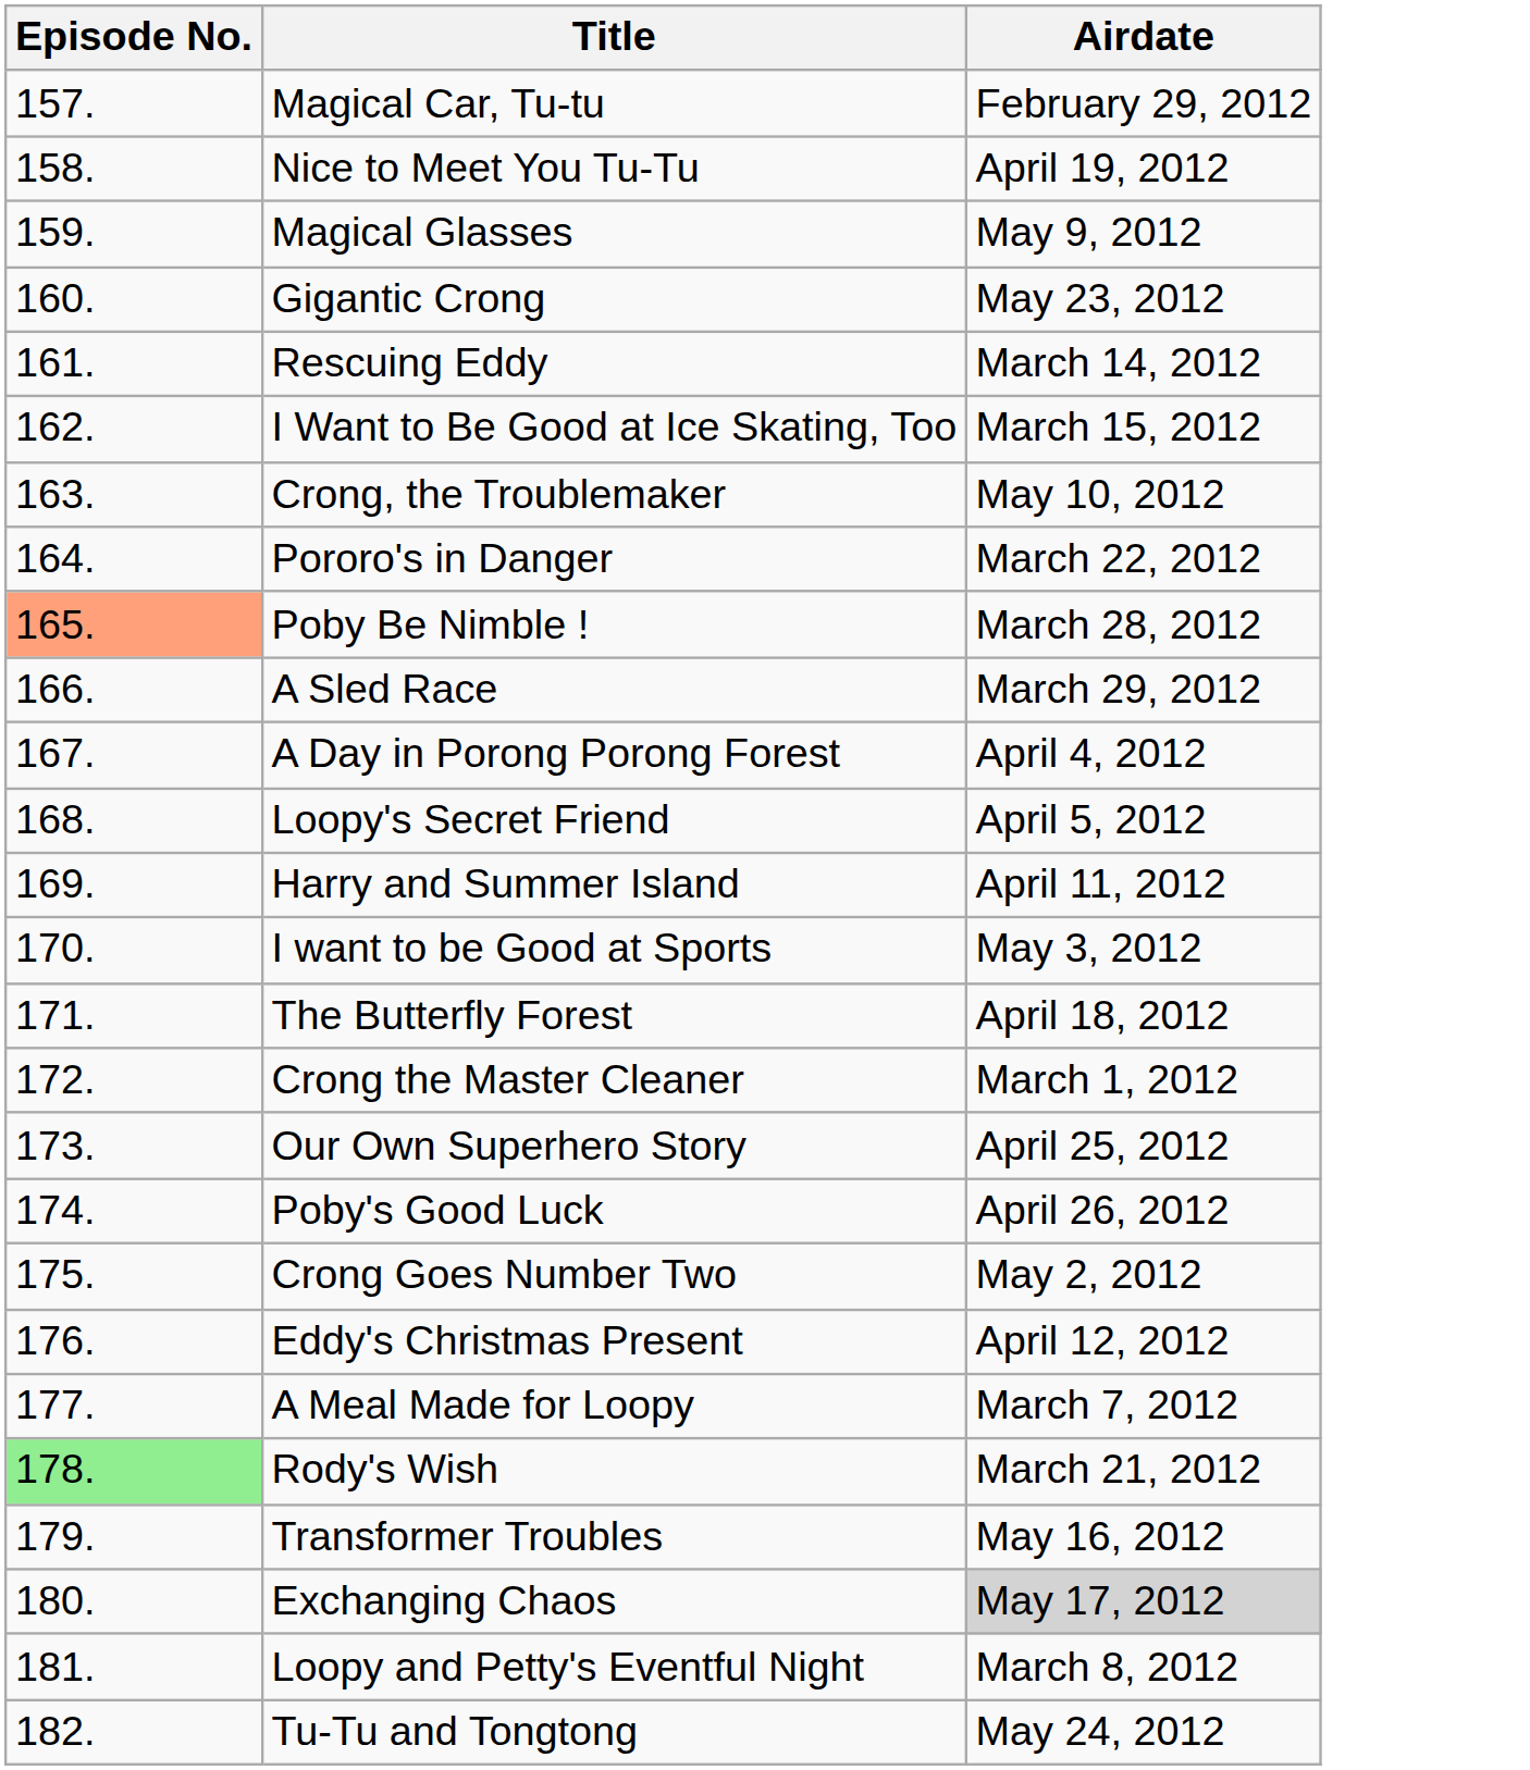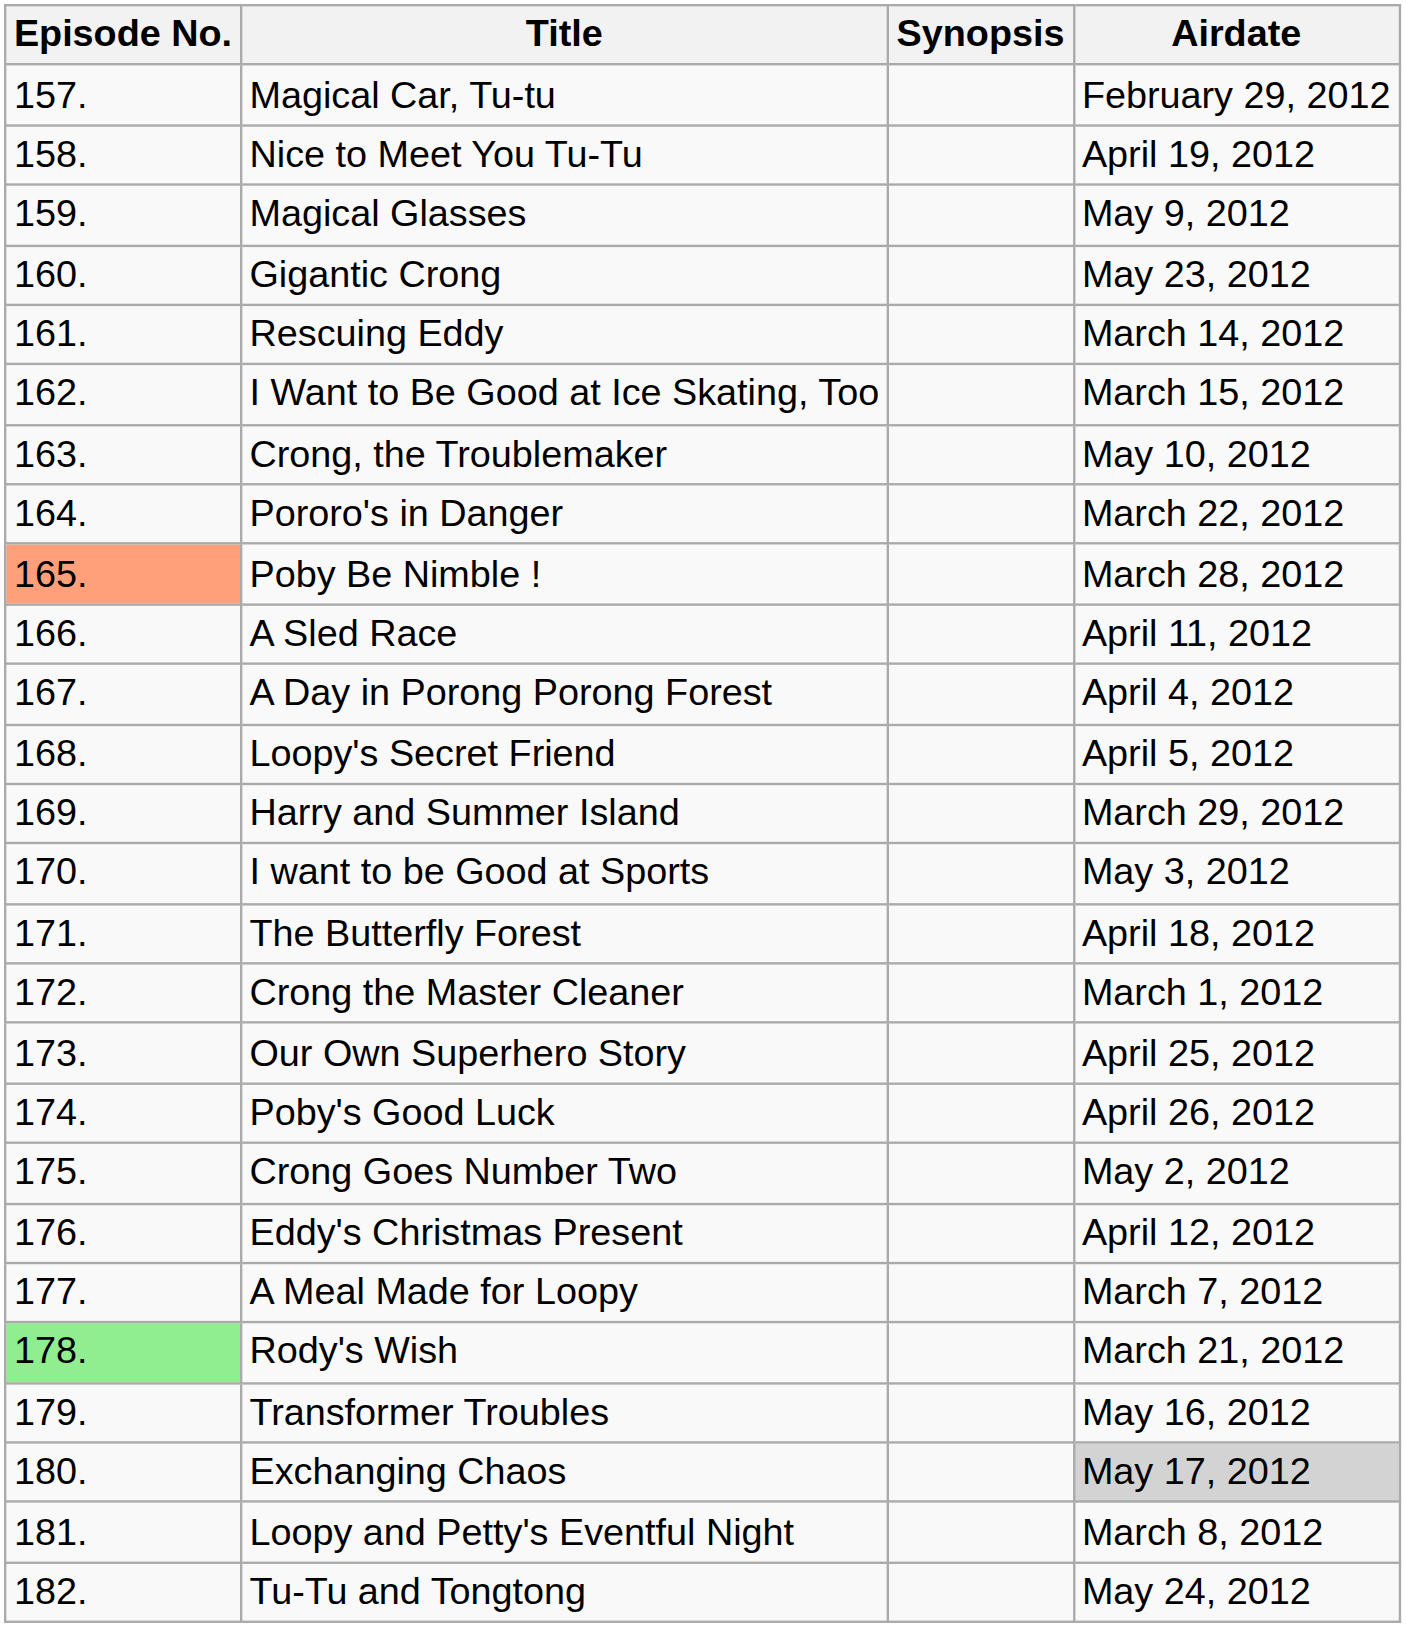+ column: Synopsis
A Sled Race | Airdate: March 29, 2012 -> April 11, 2012
Harry and Summer Island | Airdate: April 11, 2012 -> March 29, 2012
